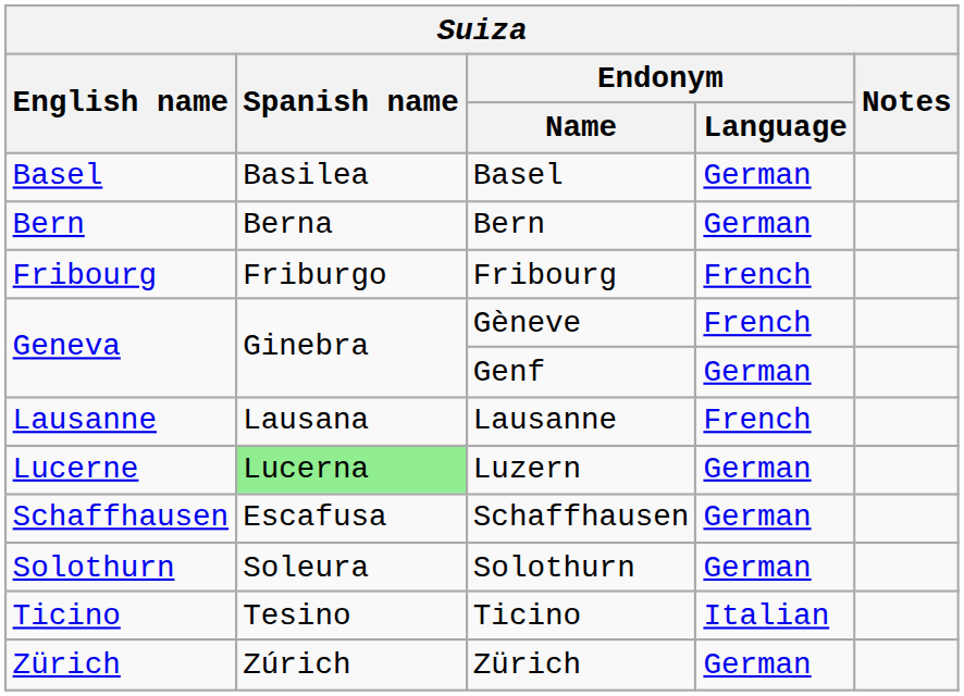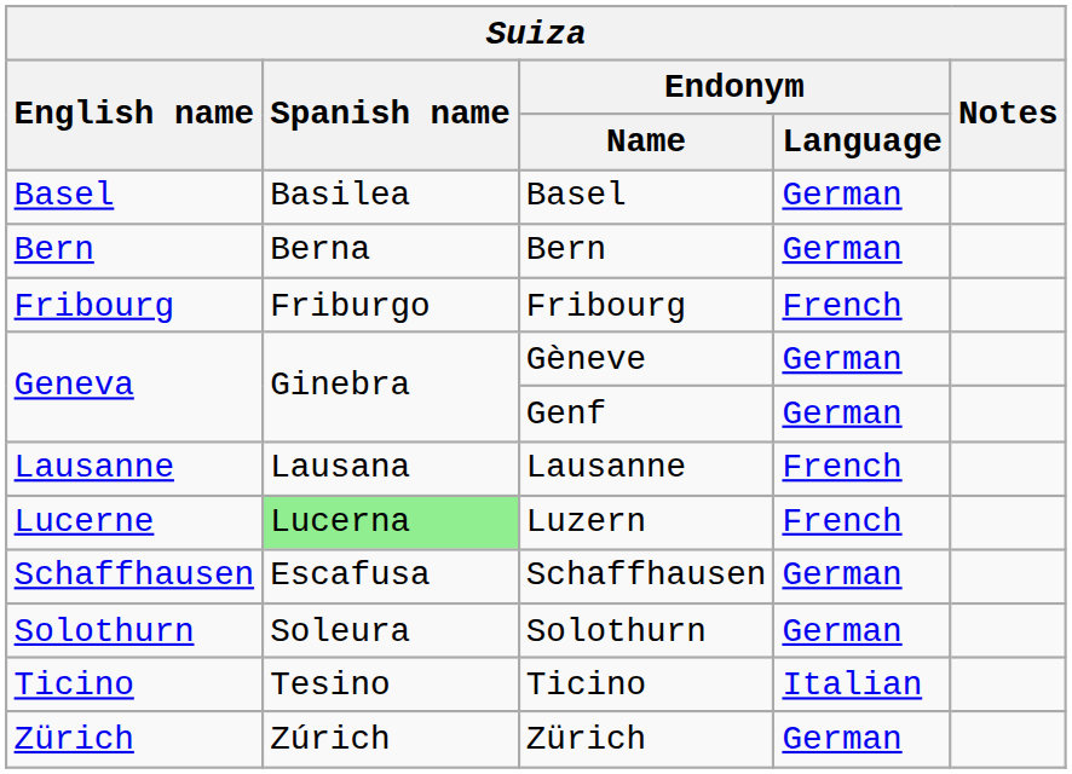Gèneve | Endonym / Language: French -> German
Luzern | Endonym / Language: German -> French
